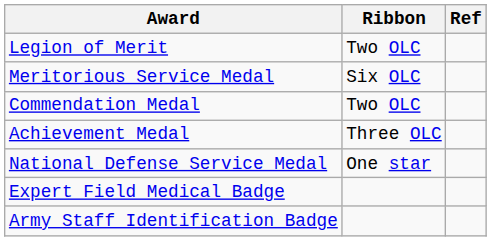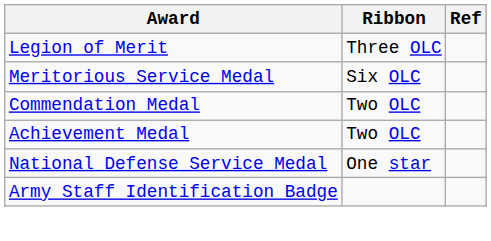Legion of Merit | Ribbon: Two OLC -> Three OLC
Achievement Medal | Ribbon: Three OLC -> Two OLC
- row: Expert Field Medical Badge
